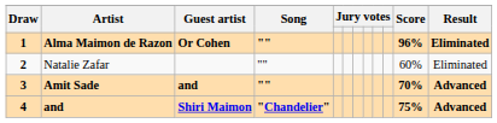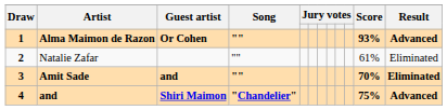Alma Maimon de Razon | Score: 96% -> 93%
Alma Maimon de Razon | Result: Eliminated -> Advanced
Natalie Zafar | Score: 60% -> 61%
Amit Sade | Result: Advanced -> Eliminated
